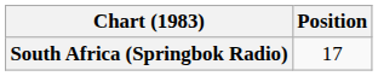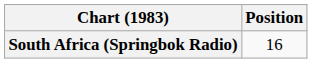South Africa (Springbok Radio) | Position: 17 -> 16
